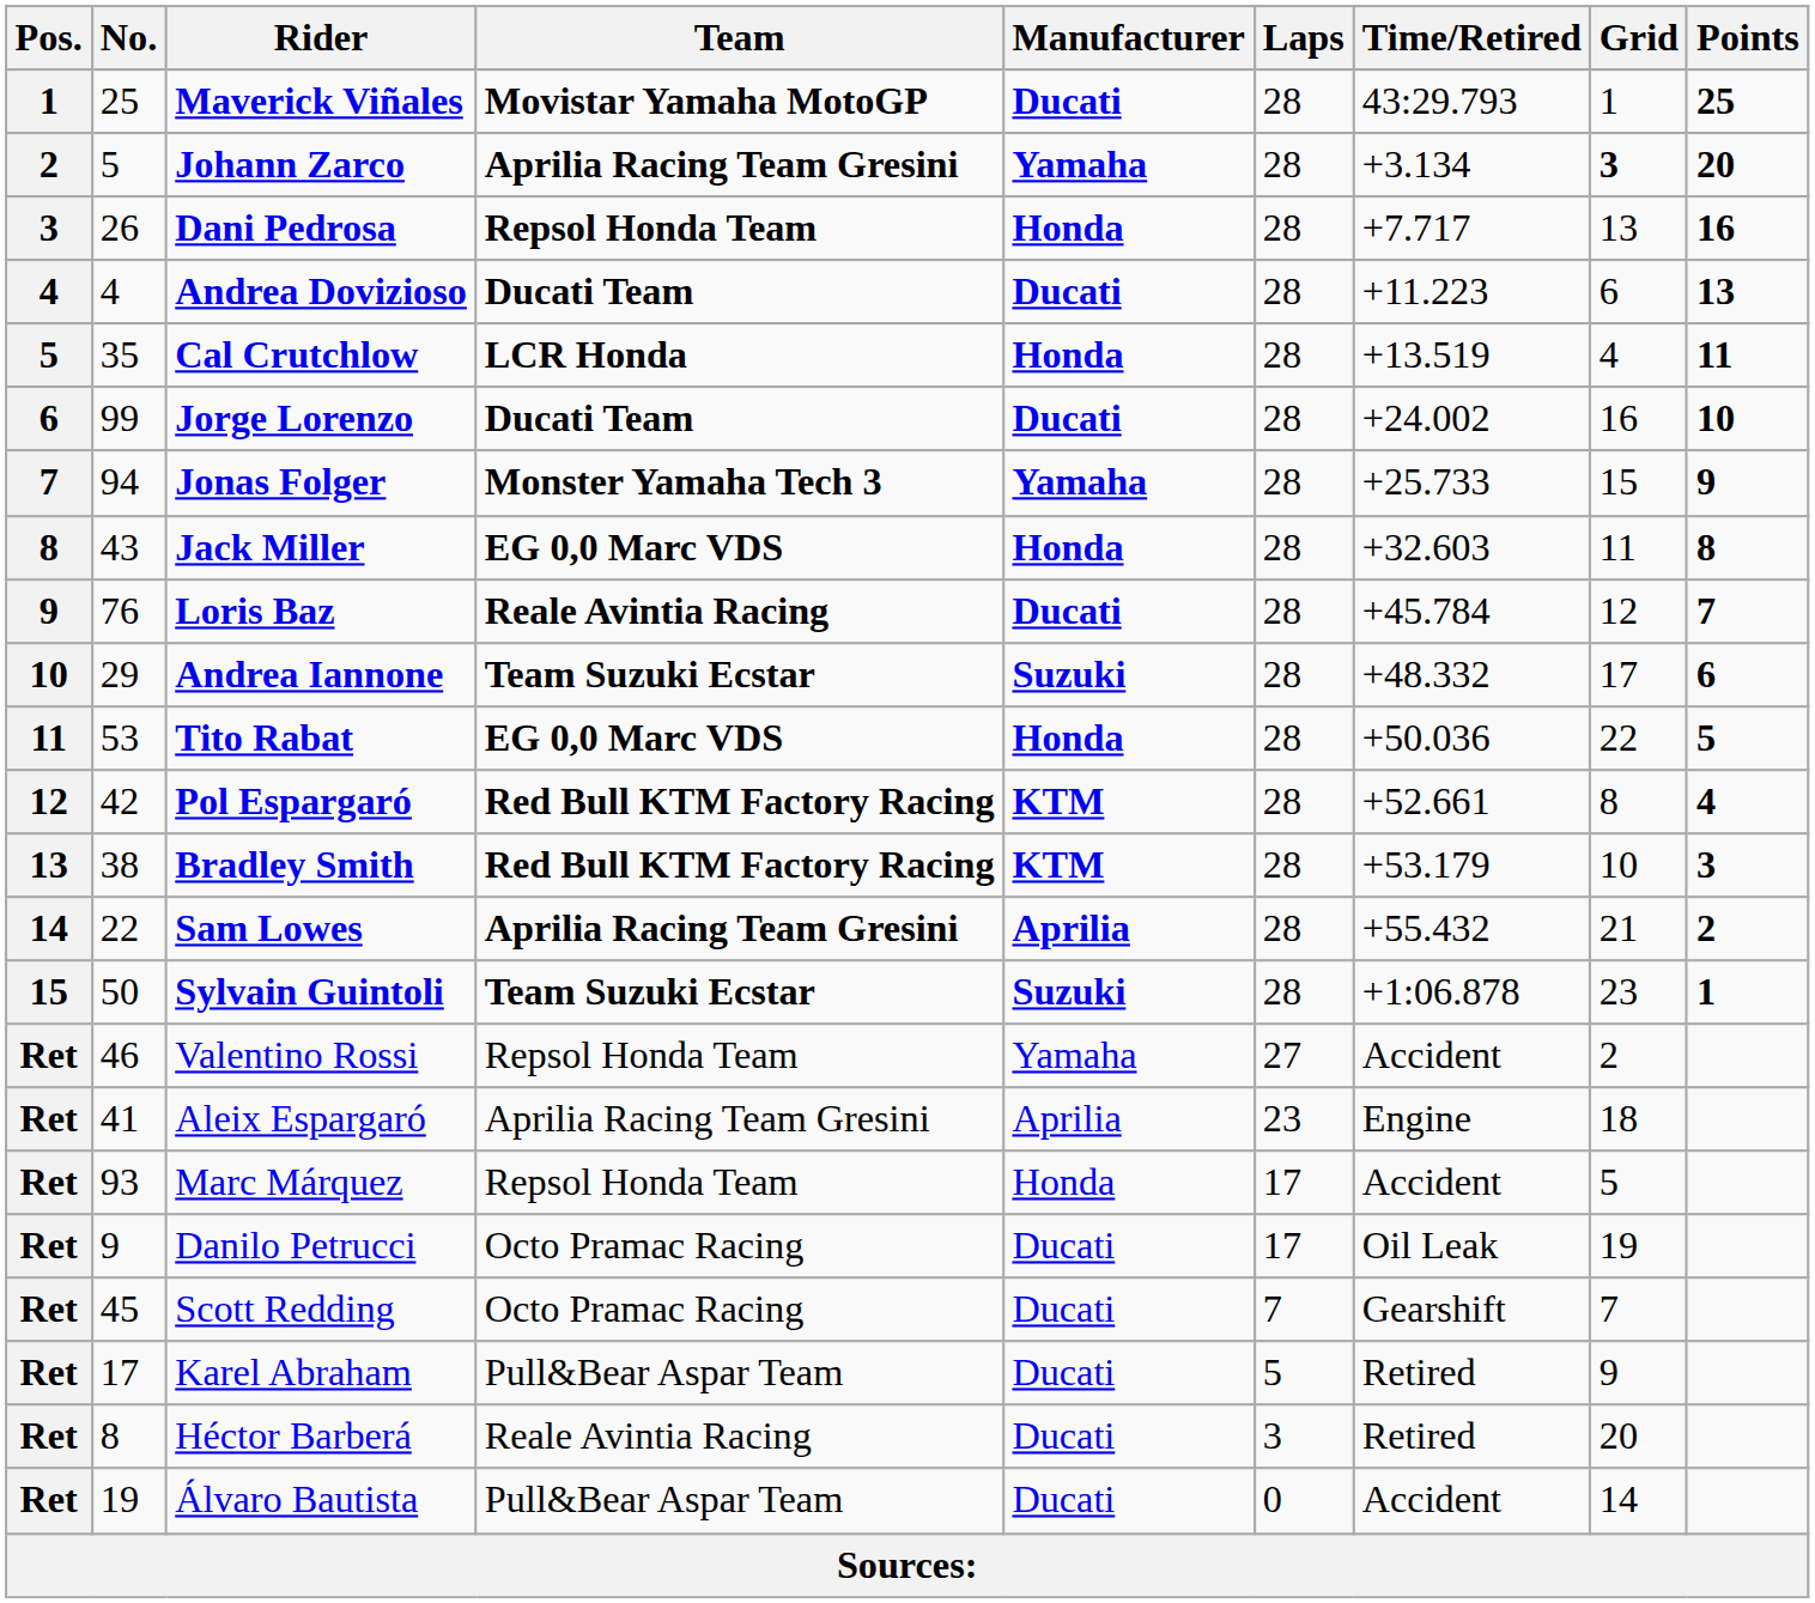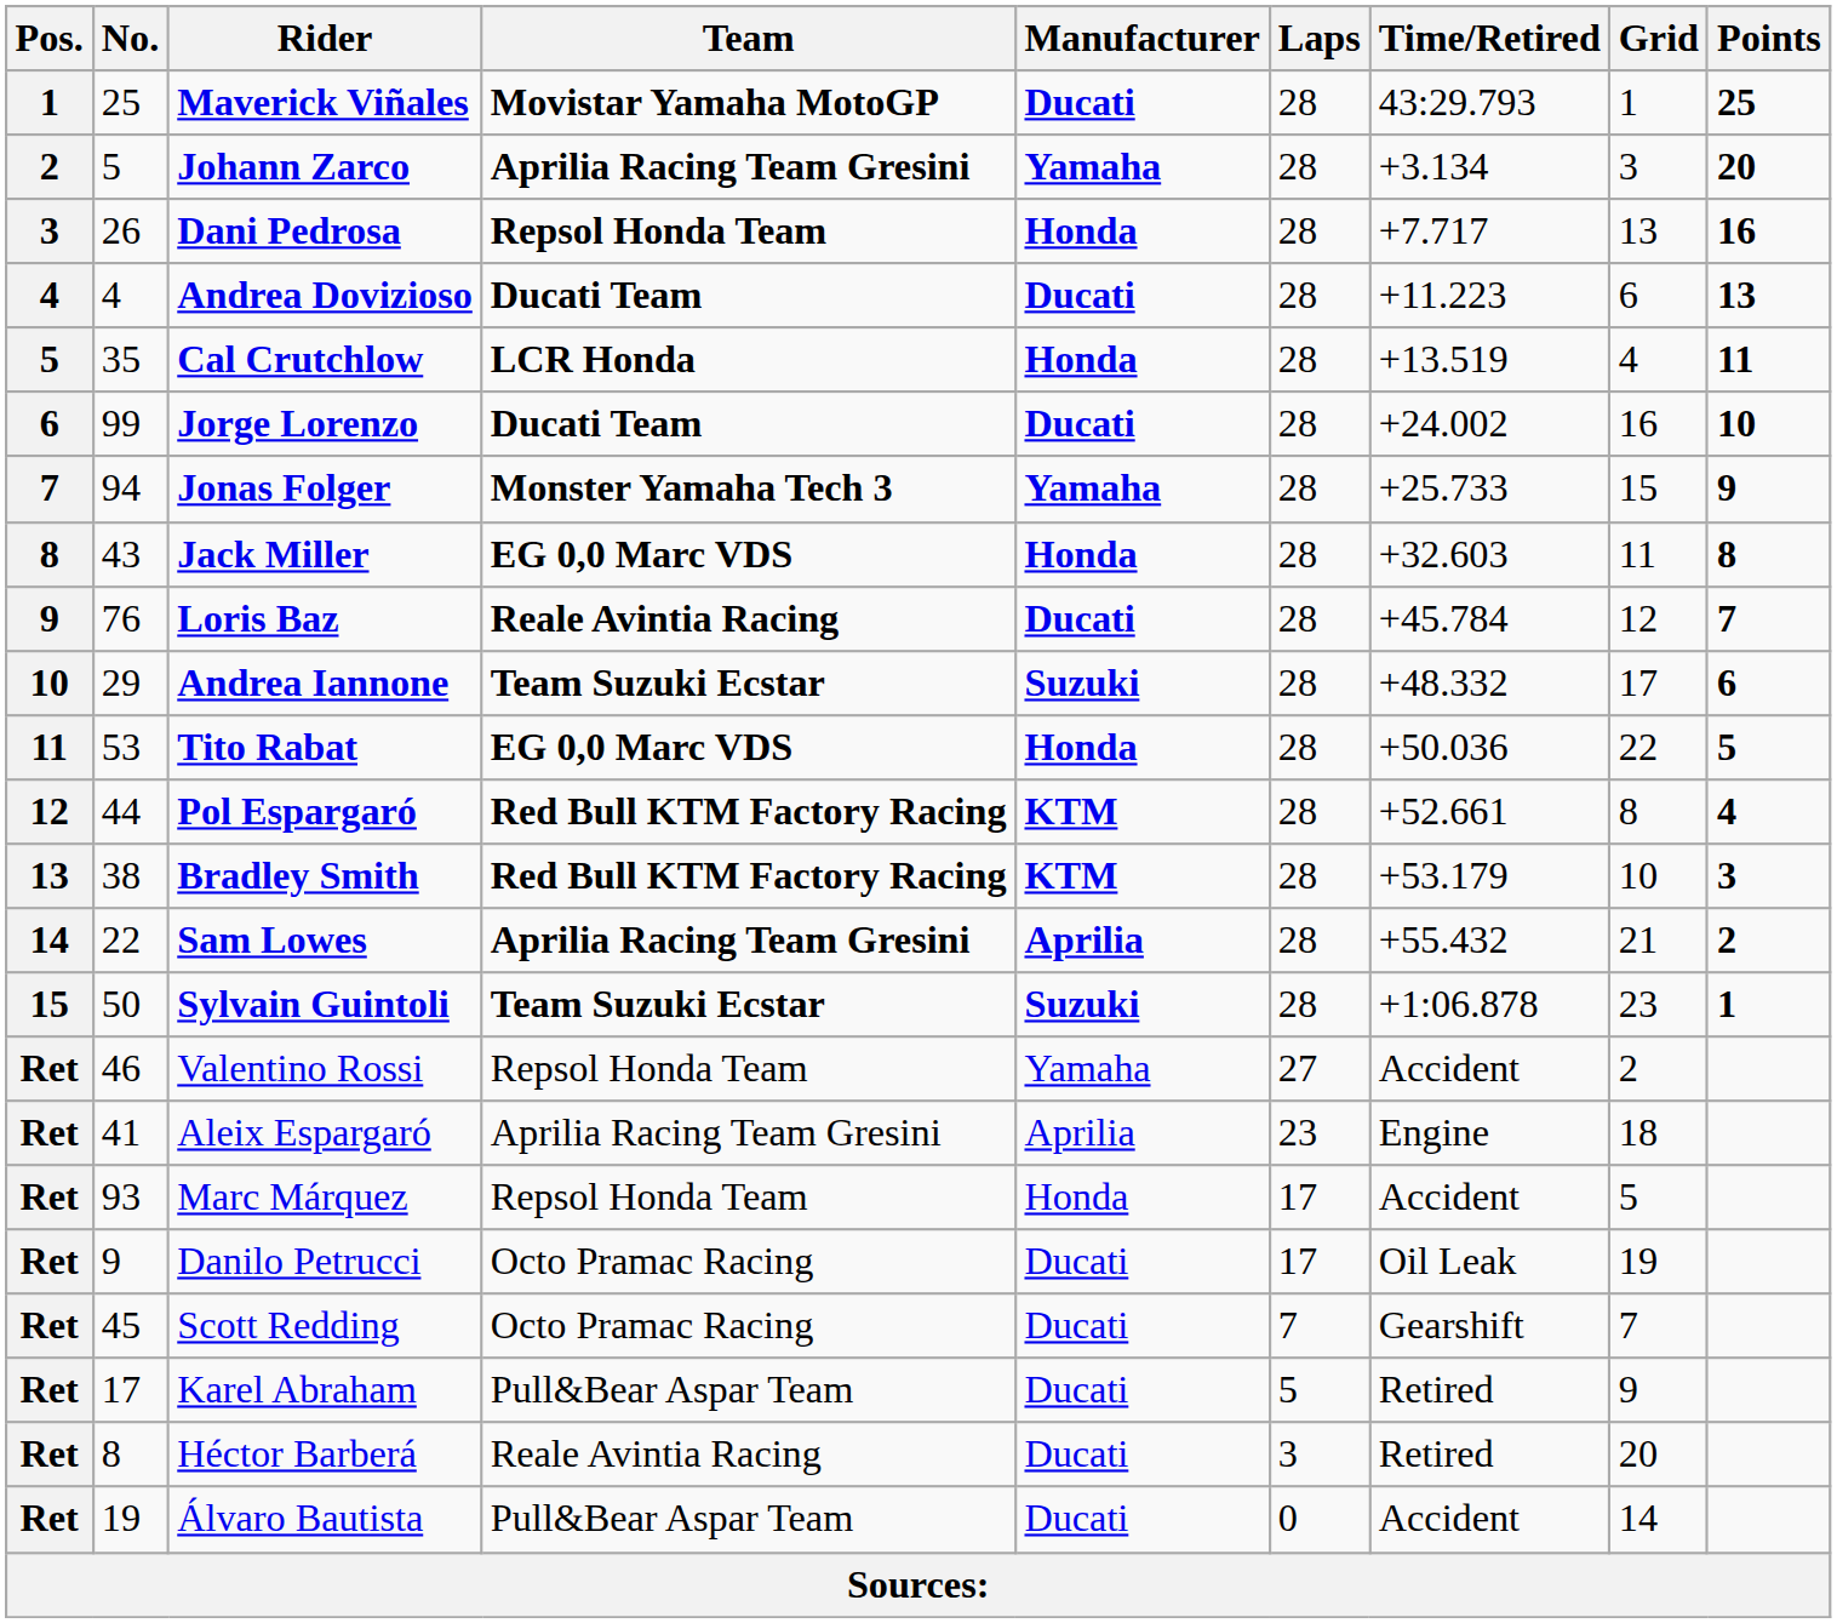Johann Zarco | Grid: bold -> normal
Pol Espargaró | No.: 42 -> 44
